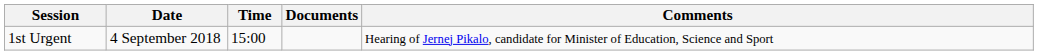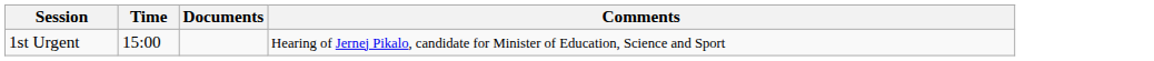- column: Date | 4 September 2018
